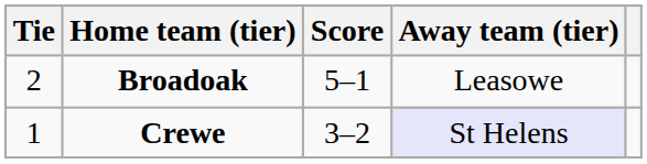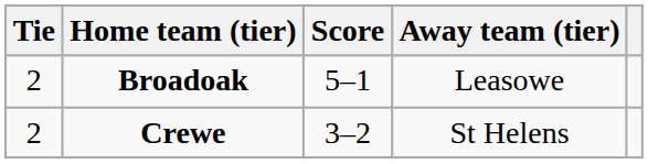Crewe | Tie: 1 -> 2
Crewe | Away team (tier): lavender background -> no background
